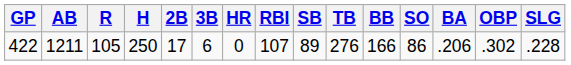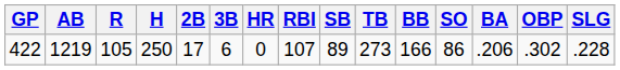422 | AB: 1211 -> 1219
422 | TB: 276 -> 273
